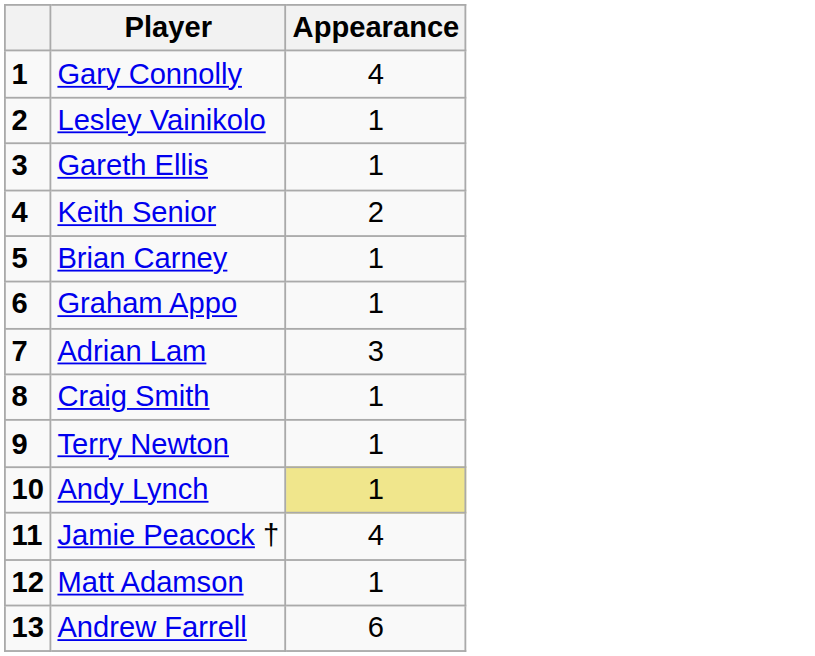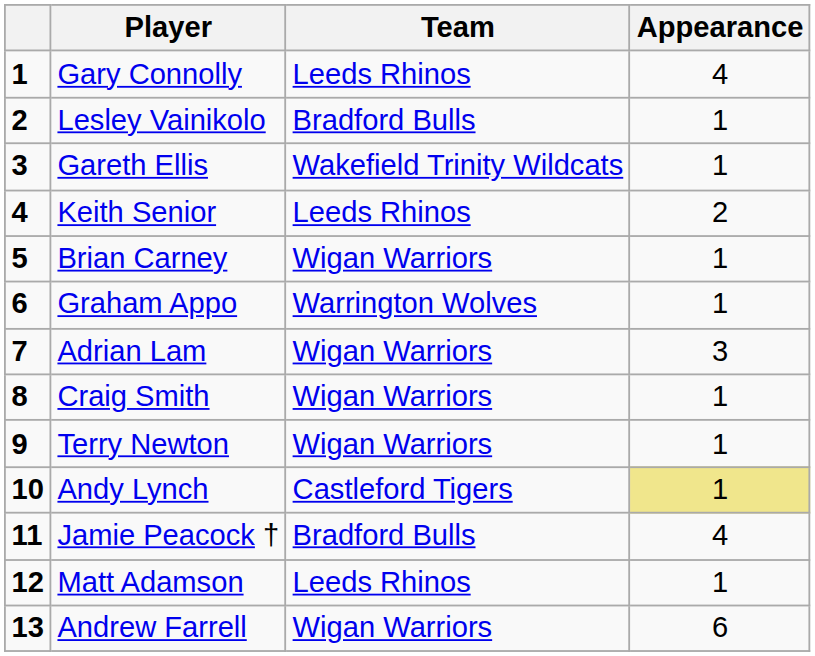+ column: Team | Leeds Rhinos | Bradford Bulls | Wakefield Trinity Wildcats | Leeds Rhinos | Wigan Warriors | Warrington Wolves | Wigan Warriors | Wigan Warriors | Wigan Warriors | Castleford Tigers | Bradford Bulls | Leeds Rhinos | Wigan Warriors
